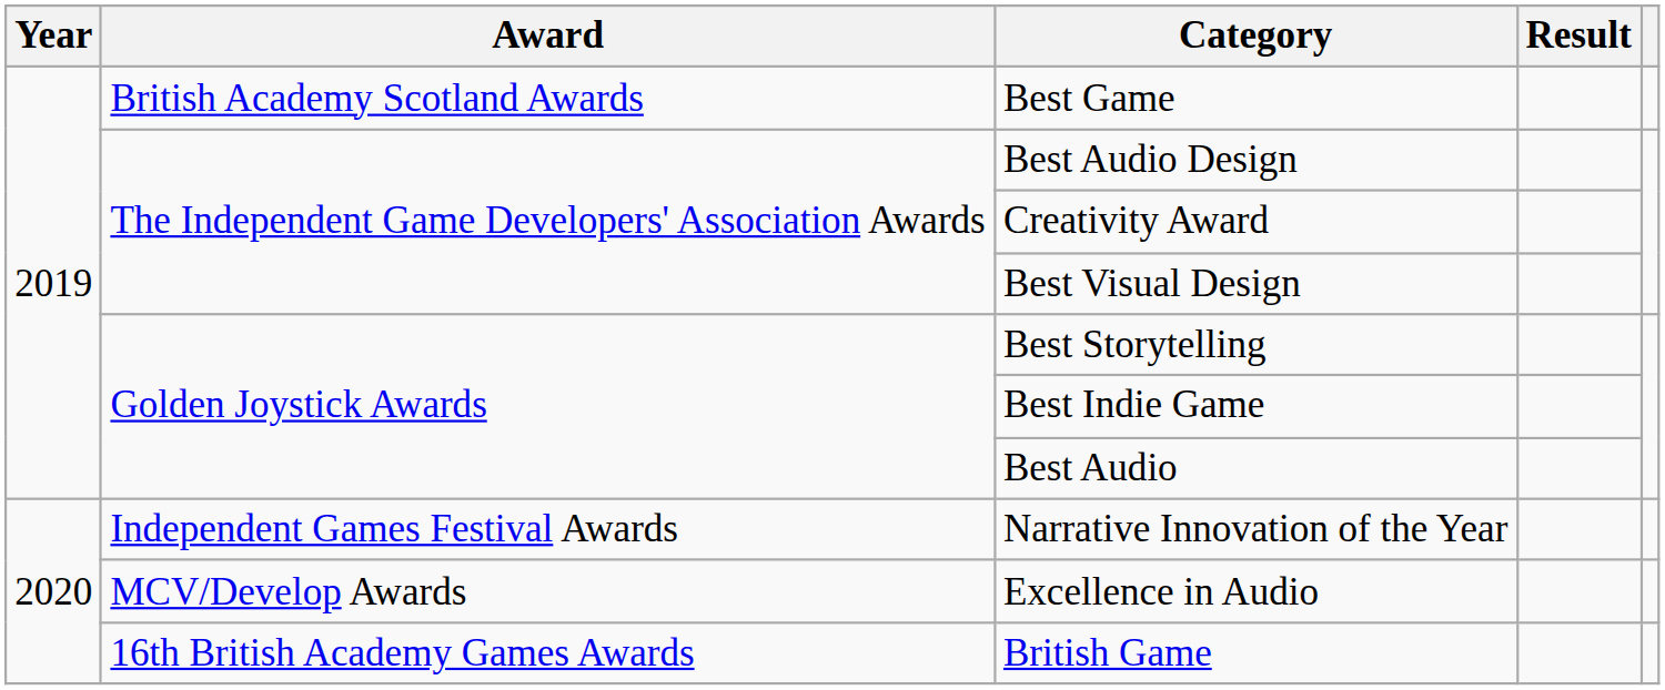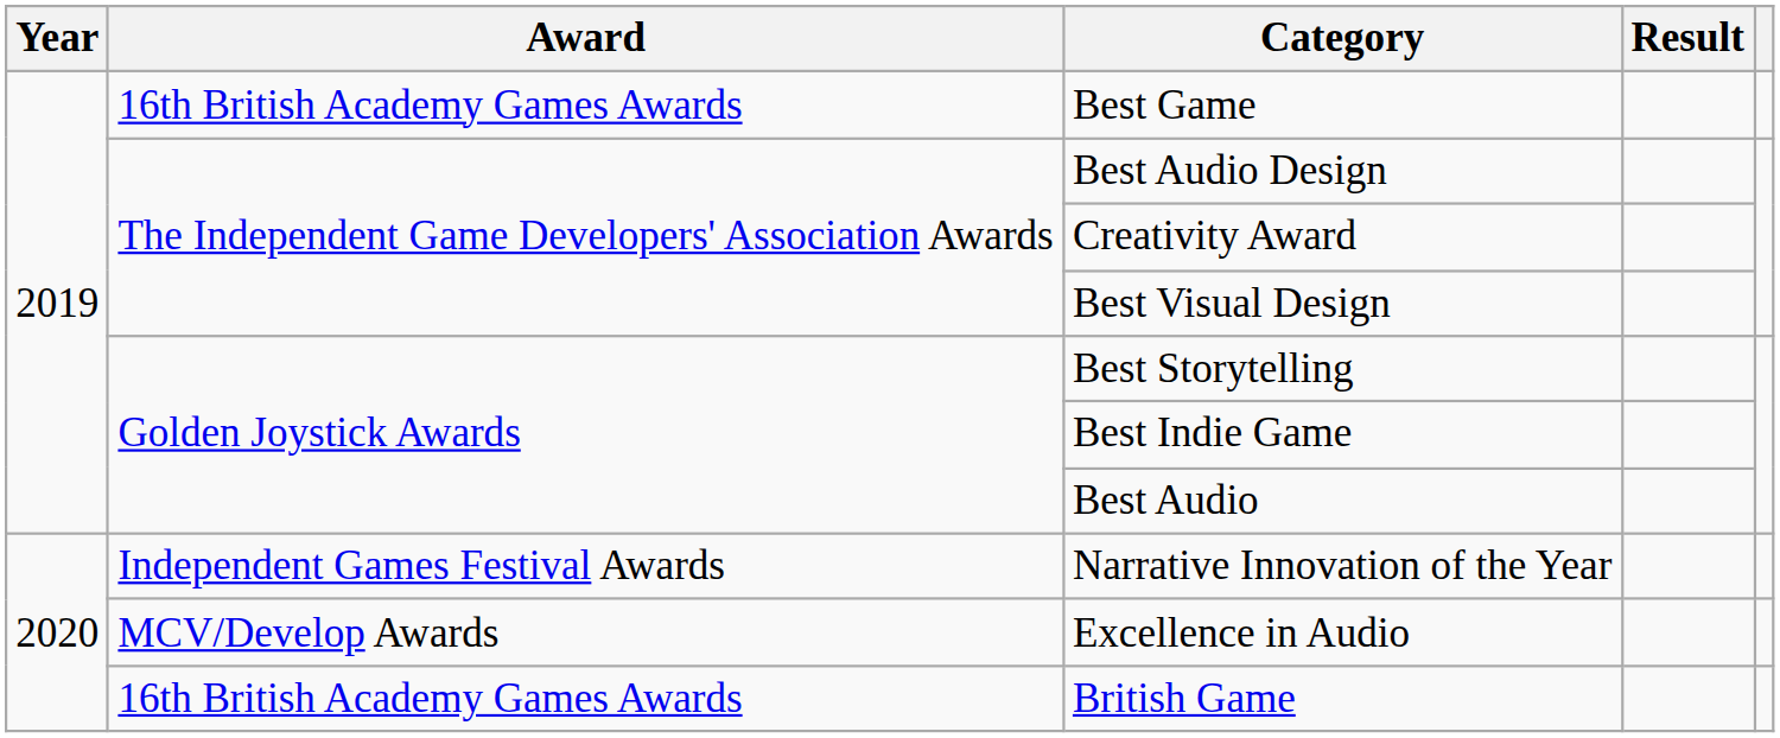Best Game | Award: British Academy Scotland Awards -> 16th British Academy Games Awards
